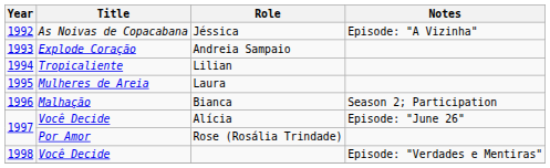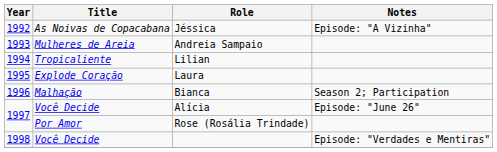Andreia Sampaio | Title: Explode Coração -> Mulheres de Areia
Laura | Title: Mulheres de Areia -> Explode Coração
